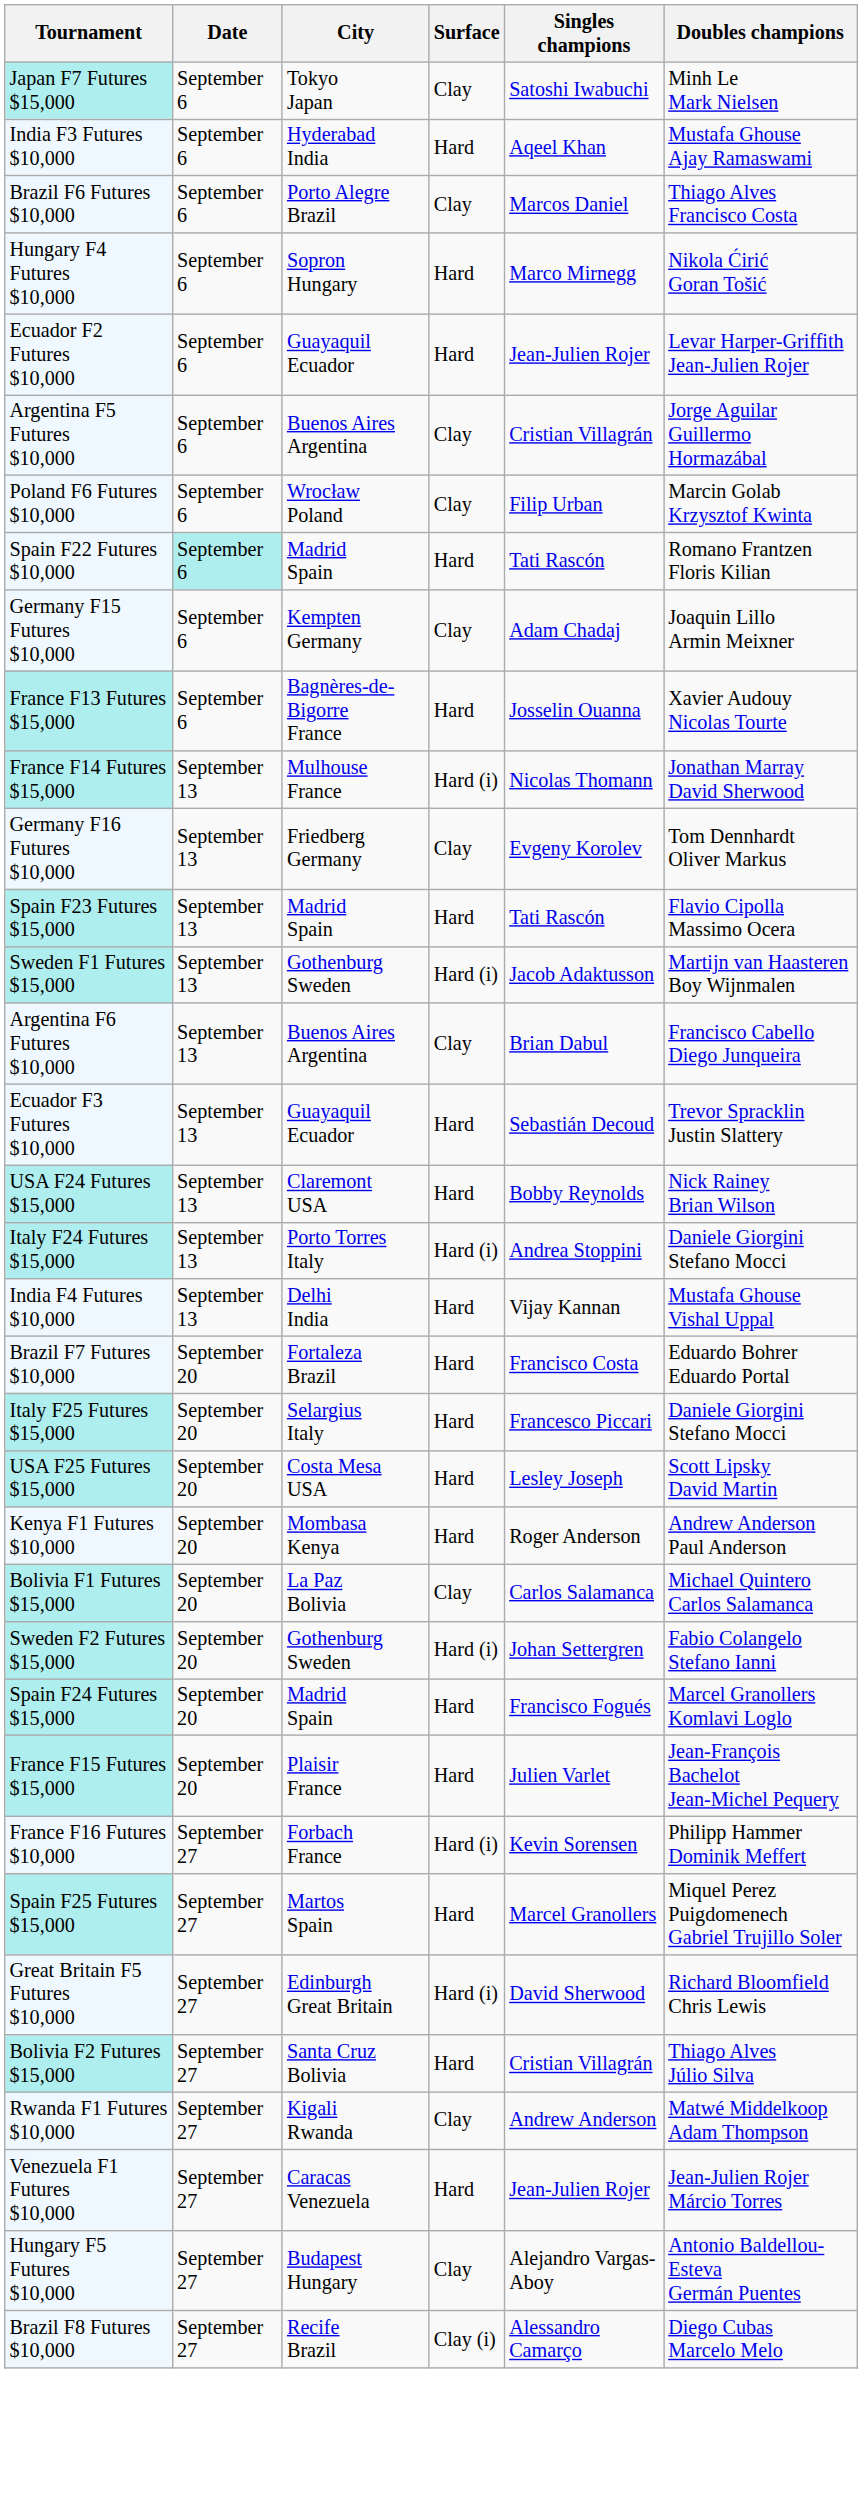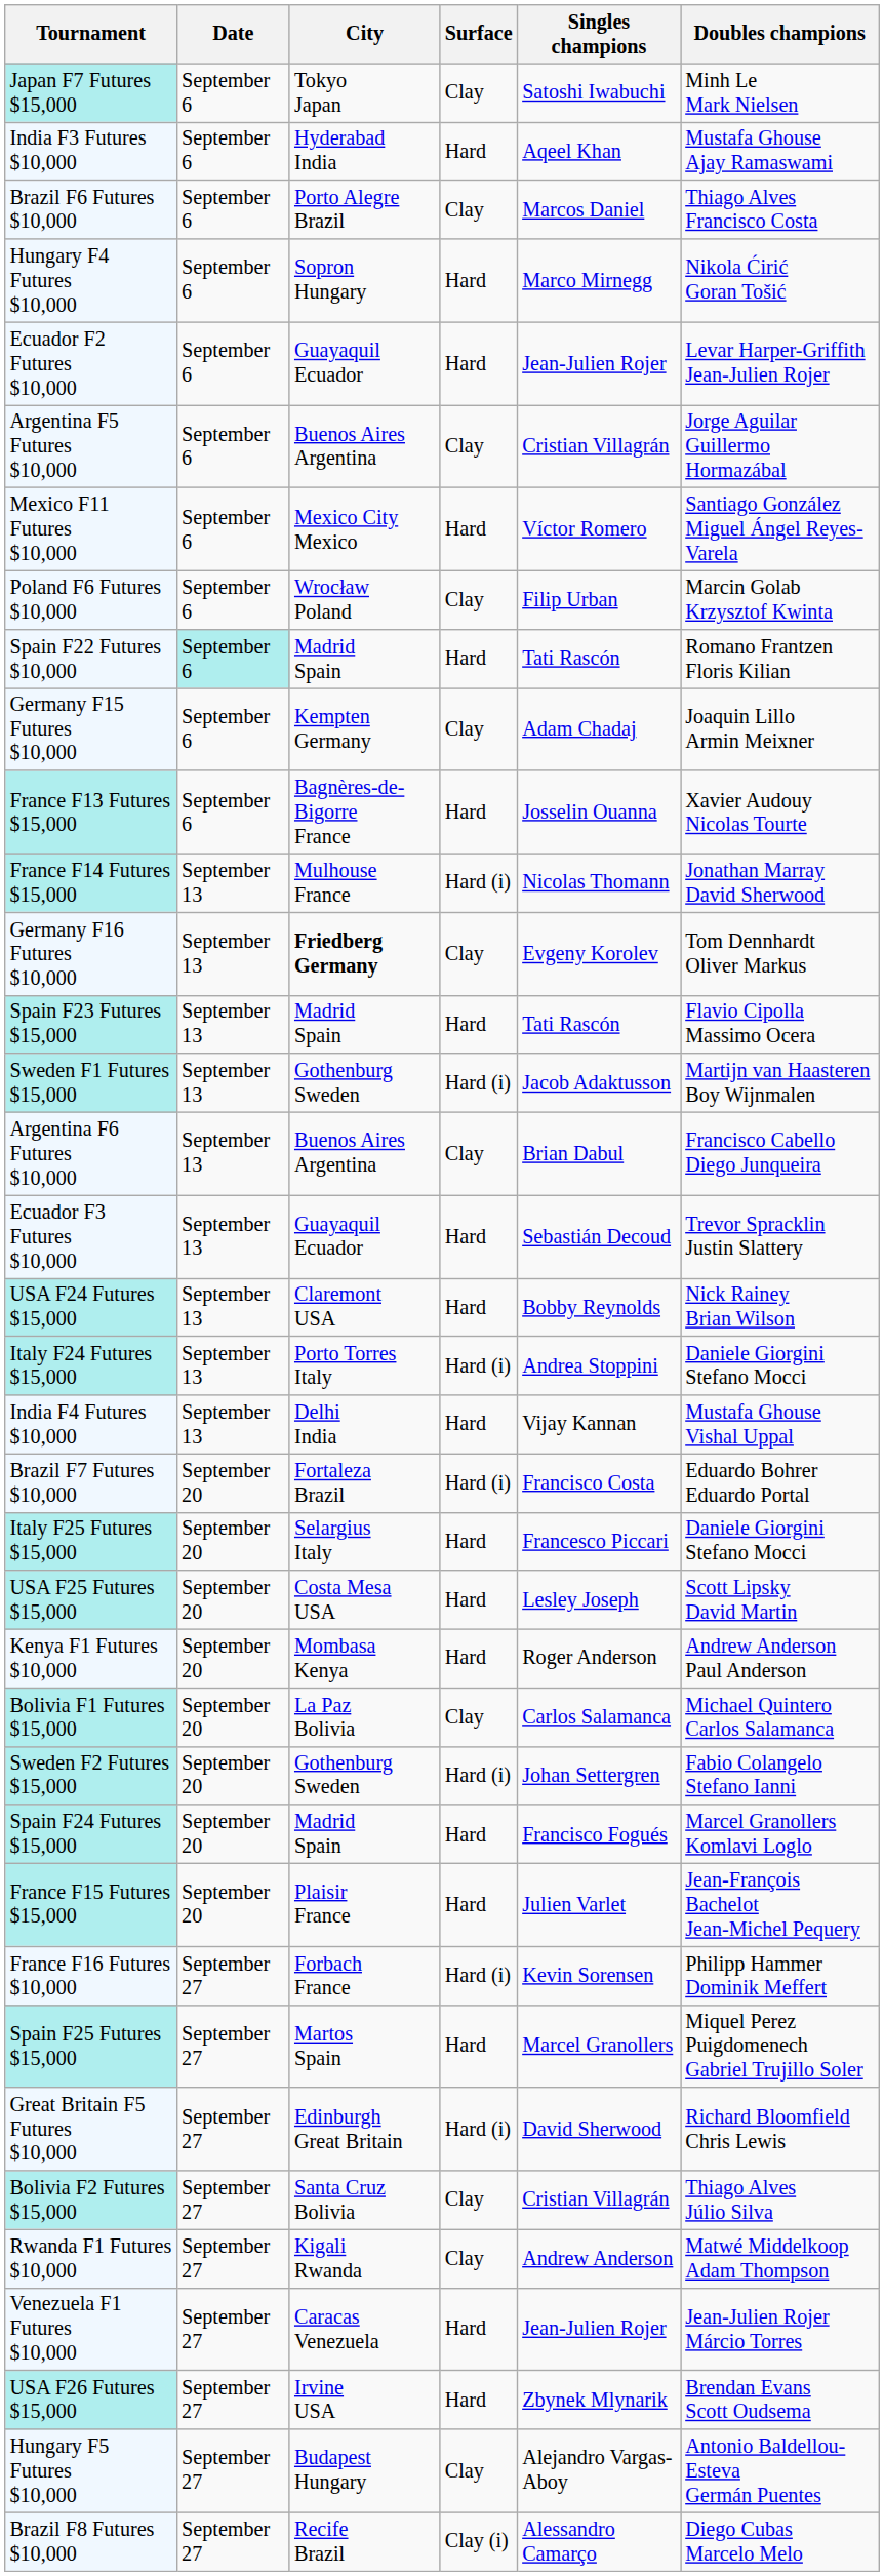+ row: Mexico F11 Futures $10,000 | September 6 | Mexico City Mexico | Hard | Víctor Romero | Santiago González Miguel Ángel Reyes-Varela
Germany F16 Futures $10,000 | City: normal -> bold
Brazil F7 Futures $10,000 | Surface: Hard -> Hard (i)
Bolivia F2 Futures $15,000 | Surface: Hard -> Clay
+ row: USA F26 Futures $15,000 | September 27 | Irvine USA | Hard | Zbynek Mlynarik | Brendan Evans Scott Oudsema
